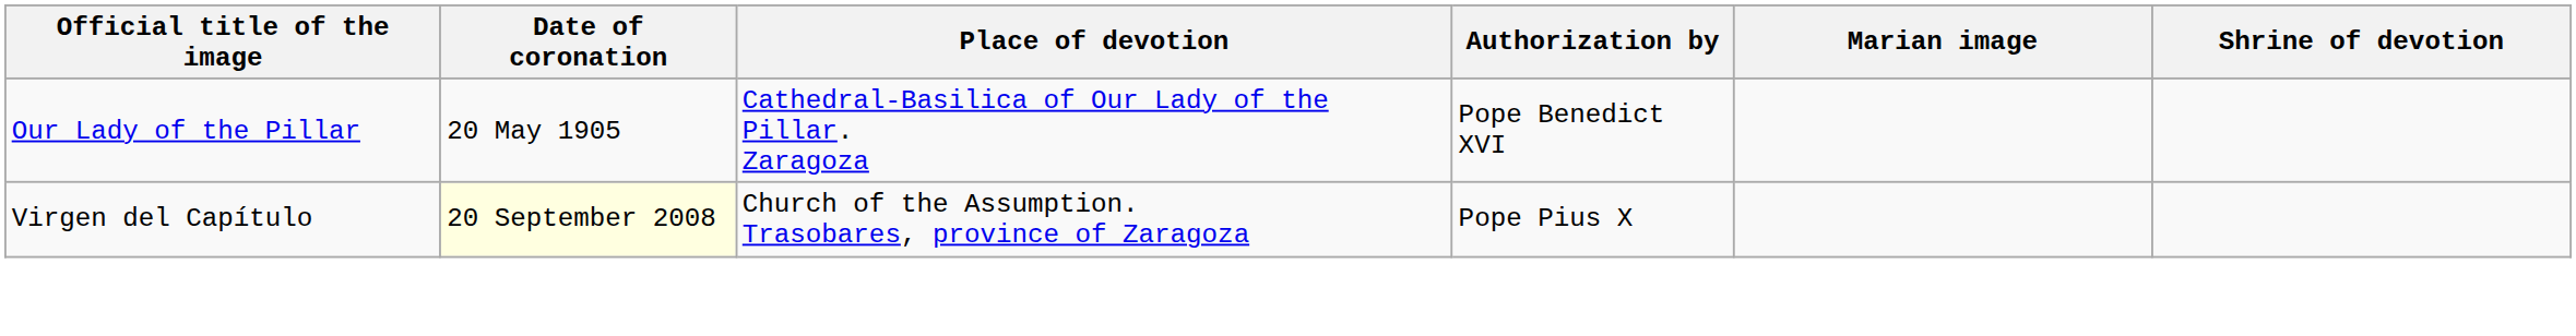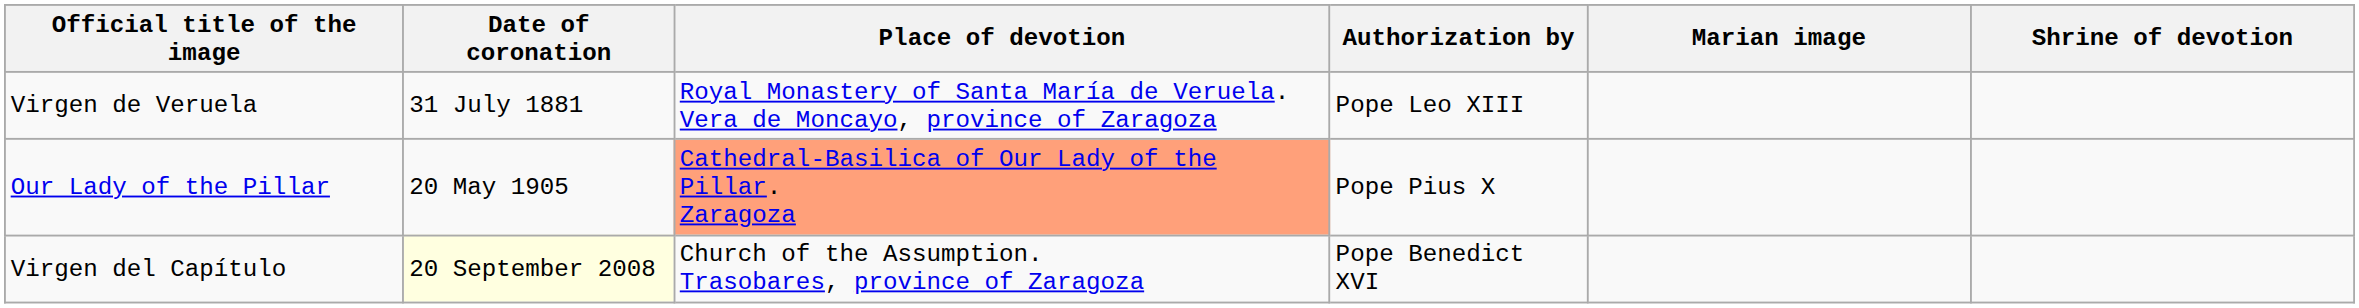+ row: Virgen de Veruela | 31 July 1881 | Royal Monastery of Santa María de Veruela. Vera de Moncayo, province of Zaragoza | Pope Leo XIII
Our Lady of the Pillar | Place of devotion: no background -> lightsalmon background
Our Lady of the Pillar | Authorization by: Pope Benedict XVI -> Pope Pius X
Virgen del Capítulo | Authorization by: Pope Pius X -> Pope Benedict XVI
